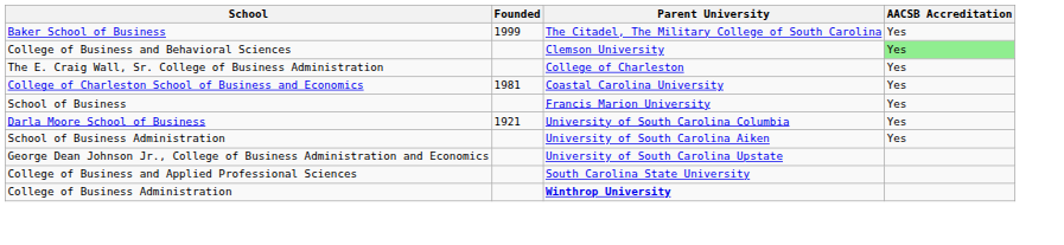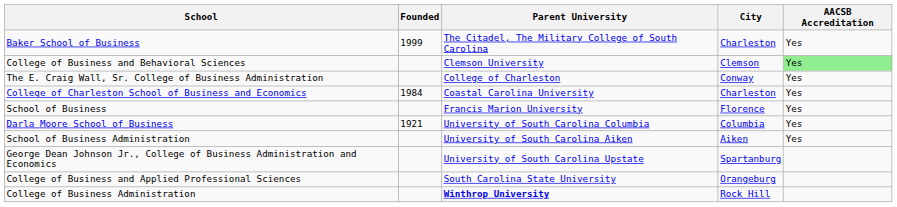+ column: City | Charleston | Clemson | Conway | Charleston | Florence | Columbia | Aiken | Spartanburg | Orangeburg | Rock Hill
College of Charleston School of Business and Economics | Founded: 1981 -> 1984
